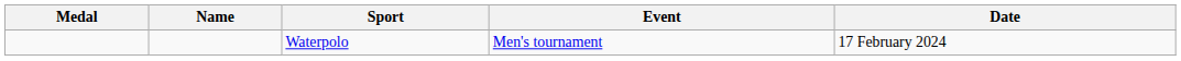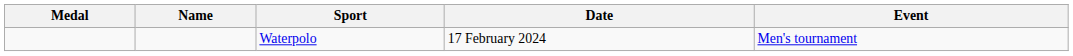columns swapped: Event <-> Date
